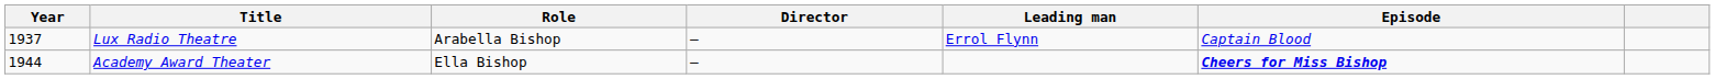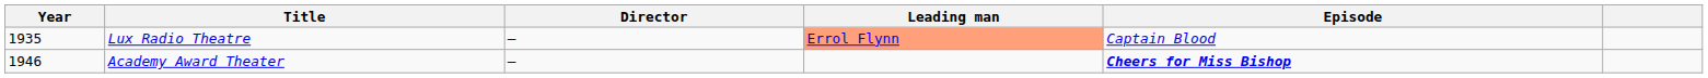- column: Role | Arabella Bishop | Ella Bishop
Lux Radio Theatre | Year: 1937 -> 1935
Lux Radio Theatre | Leading man: no background -> lightsalmon background
Academy Award Theater | Year: 1944 -> 1946
